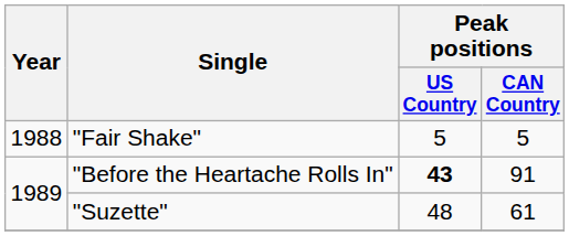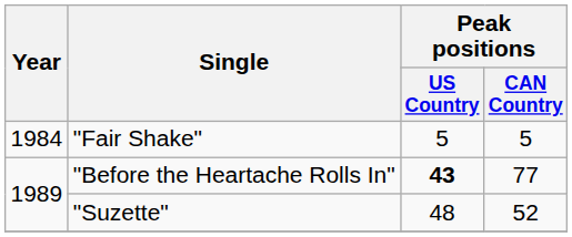"Fair Shake" | Year: 1988 -> 1984
"Before the Heartache Rolls In" | Peak positions / CAN Country: 91 -> 77
"Suzette" | Peak positions / CAN Country: 61 -> 52
